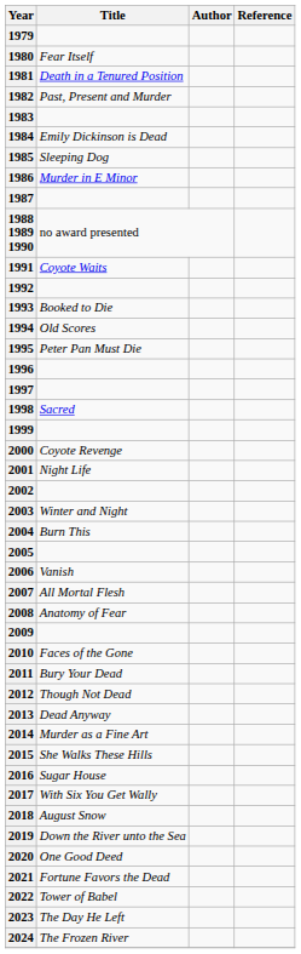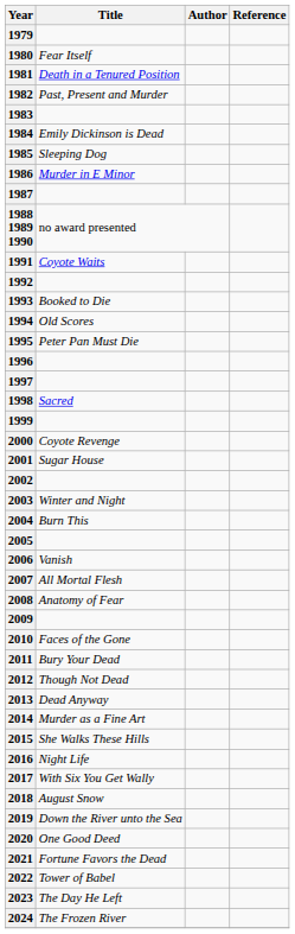2001 | Title: Night Life -> Sugar House
2016 | Title: Sugar House -> Night Life
